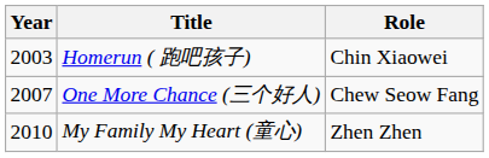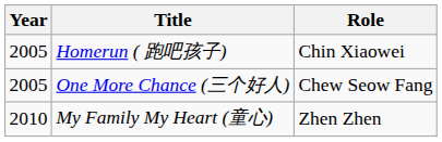Homerun ( 跑吧孩子) | Year: 2003 -> 2005
One More Chance (三个好人) | Year: 2007 -> 2005
